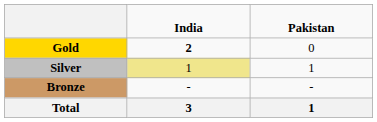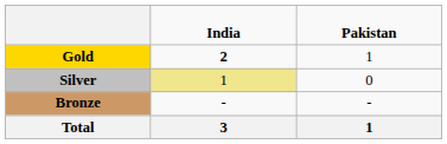Gold | column 3: 0 -> 1
Silver | column 3: 1 -> 0
